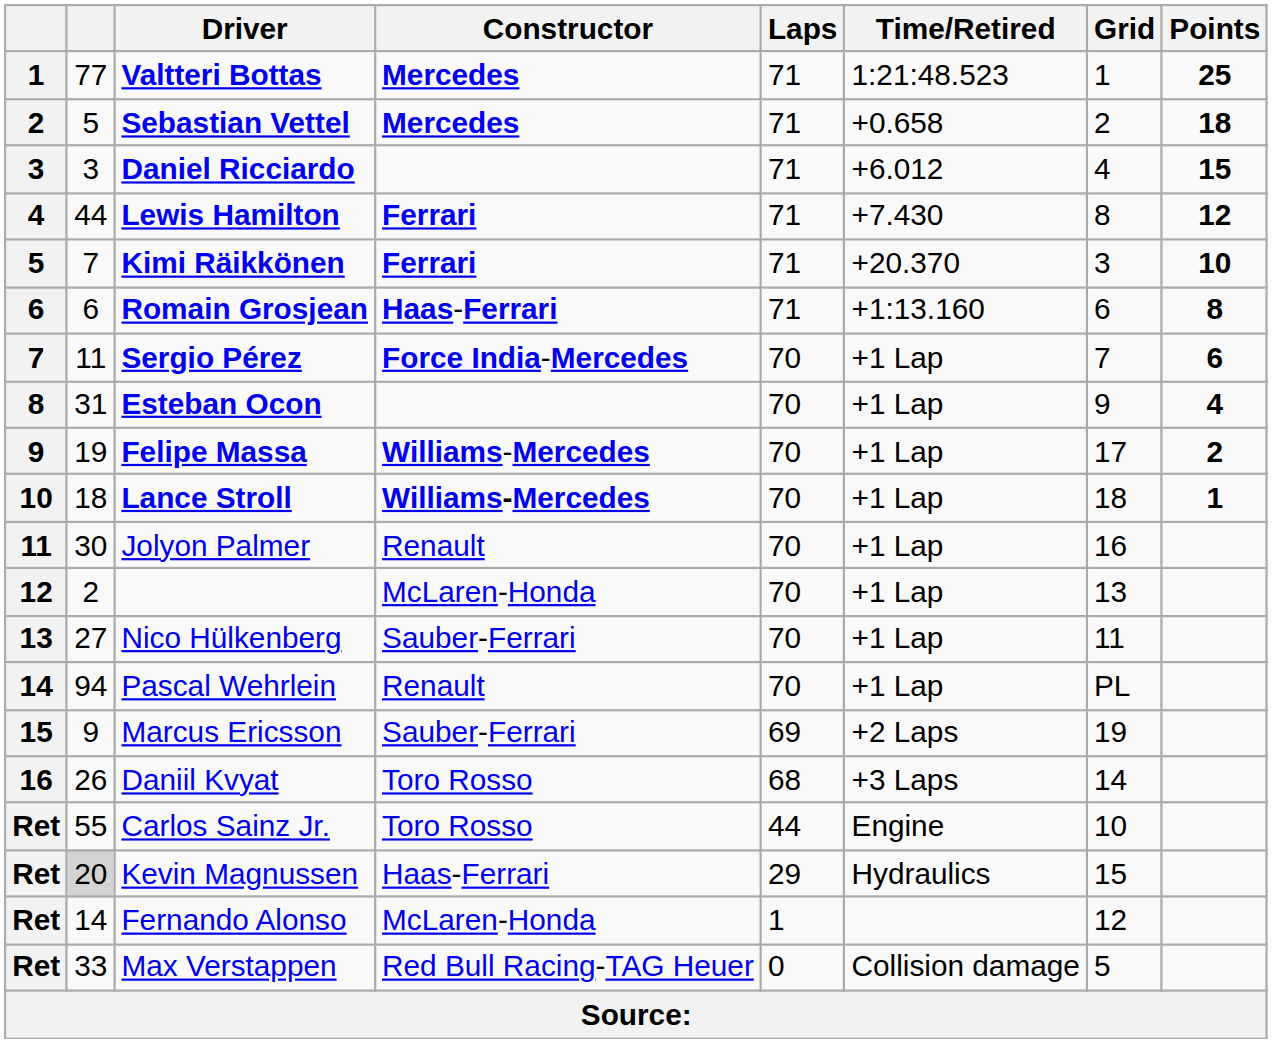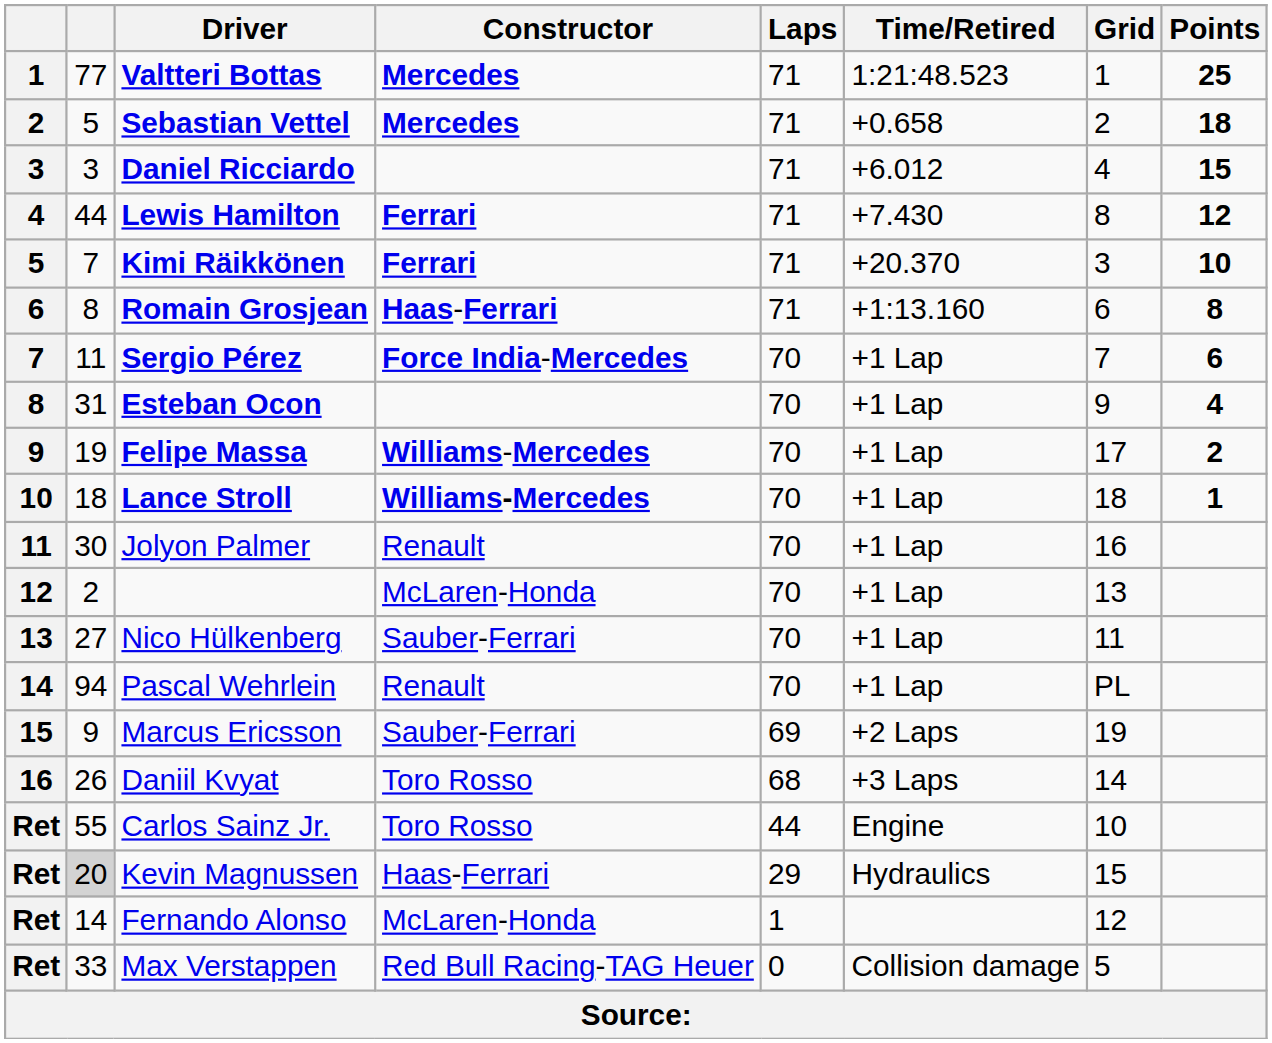Romain Grosjean | column 2: 6 -> 8
